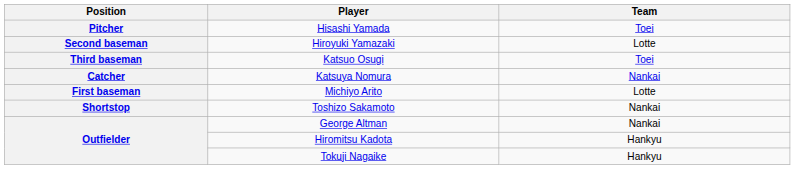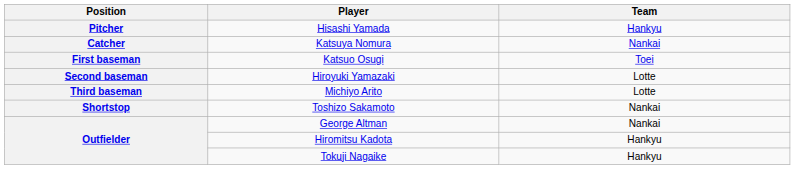Hisashi Yamada | Team: Toei -> Hankyu
rows swapped: Katsuya Nomura <-> Hiroyuki Yamazaki
Katsuo Osugi | Position: Third baseman -> First baseman
Michiyo Arito | Position: First baseman -> Third baseman
